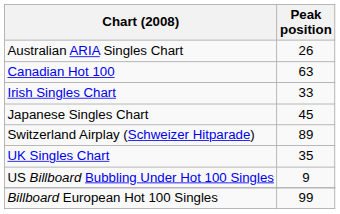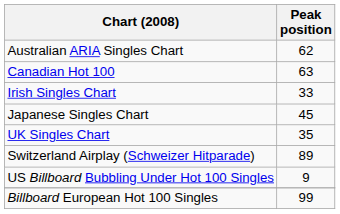Australian ARIA Singles Chart | Peak position: 26 -> 62
rows swapped: Switzerland Airplay (Schweizer Hitparade) <-> UK Singles Chart
